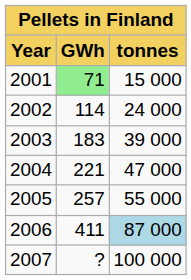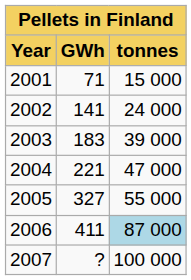2001 | GWh: lightgreen background -> no background
2002 | GWh: 114 -> 141
2005 | GWh: 257 -> 327
